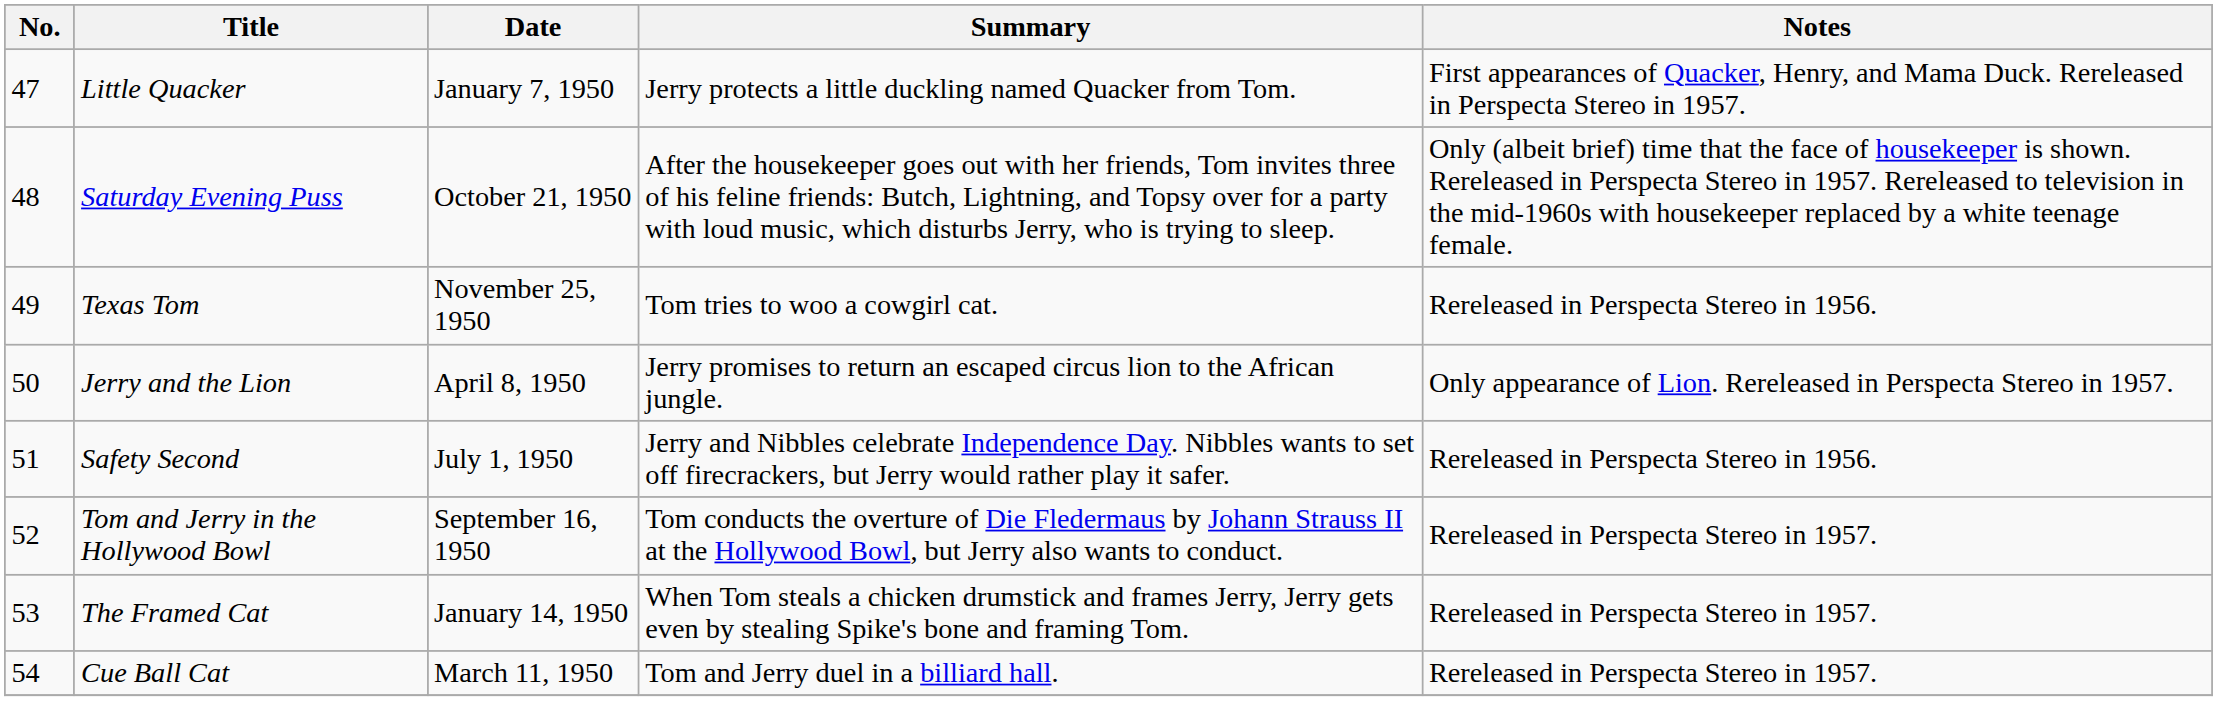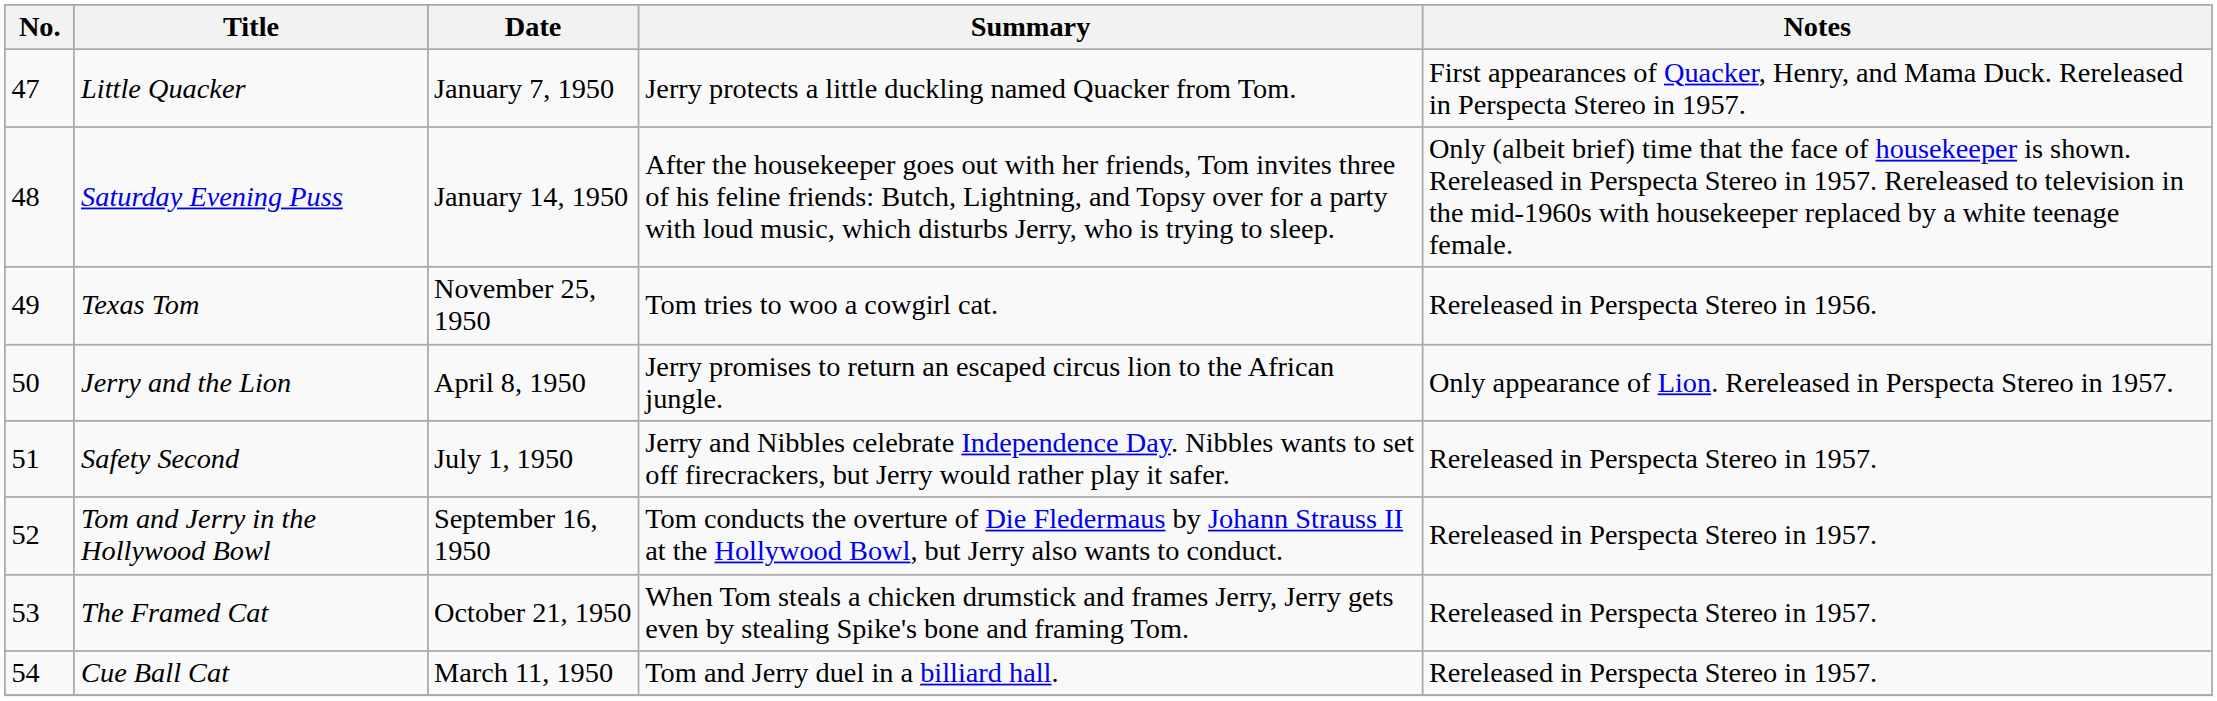Saturday Evening Puss | Date: October 21, 1950 -> January 14, 1950
Safety Second | Notes: Rereleased in Perspecta Stereo in 1956. -> Rereleased in Perspecta Stereo in 1957.
The Framed Cat | Date: January 14, 1950 -> October 21, 1950
